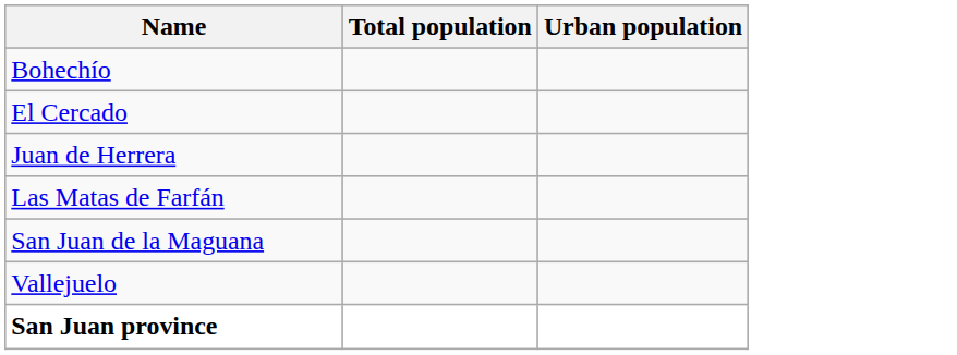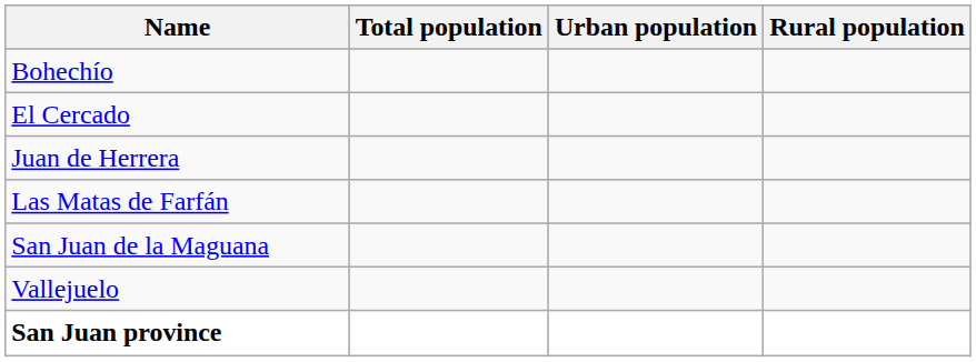+ column: Rural population
